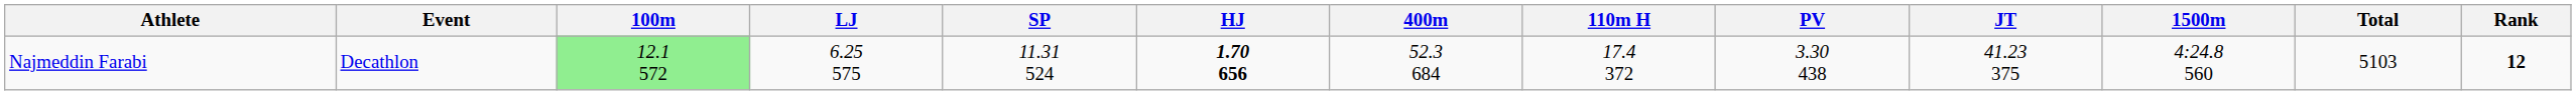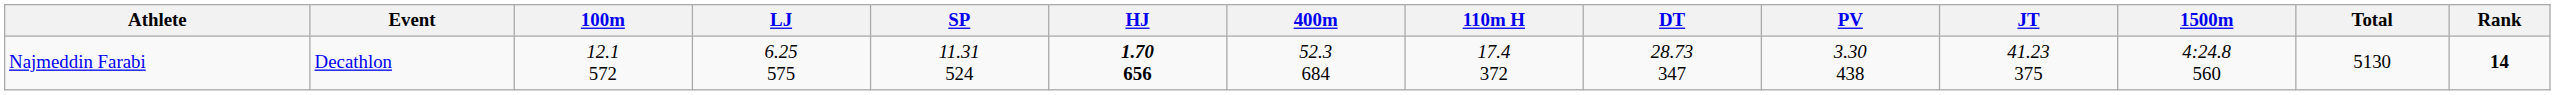+ column: DT | 28.73 347
Najmeddin Farabi | 100m: lightgreen background -> no background
Najmeddin Farabi | Total: 5103 -> 5130
Najmeddin Farabi | Rank: 12 -> 14
